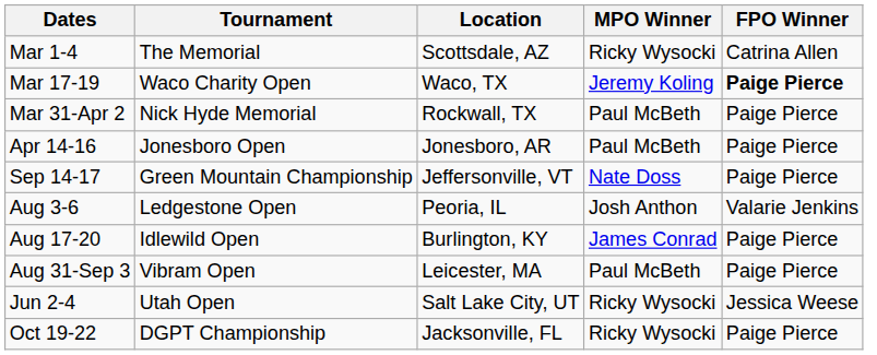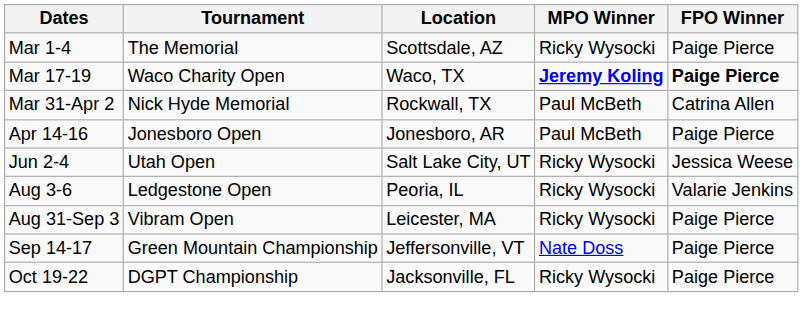Mar 1-4 | FPO Winner: Catrina Allen -> Paige Pierce
Mar 17-19 | MPO Winner: normal -> bold
Mar 31-Apr 2 | FPO Winner: Paige Pierce -> Catrina Allen
rows swapped: Jun 2-4 <-> Sep 14-17
Aug 3-6 | MPO Winner: Josh Anthon -> Ricky Wysocki
- row: Aug 17-20 | Idlewild Open | Burlington, KY | James Conrad | Paige Pierce
Aug 31-Sep 3 | MPO Winner: Paul McBeth -> Ricky Wysocki
